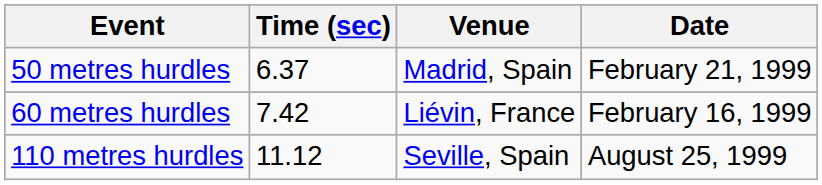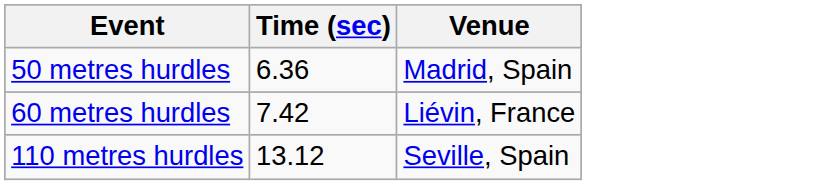- column: Date | February 21, 1999 | February 16, 1999 | August 25, 1999
50 metres hurdles | Time (sec): 6.37 -> 6.36
110 metres hurdles | Time (sec): 11.12 -> 13.12
